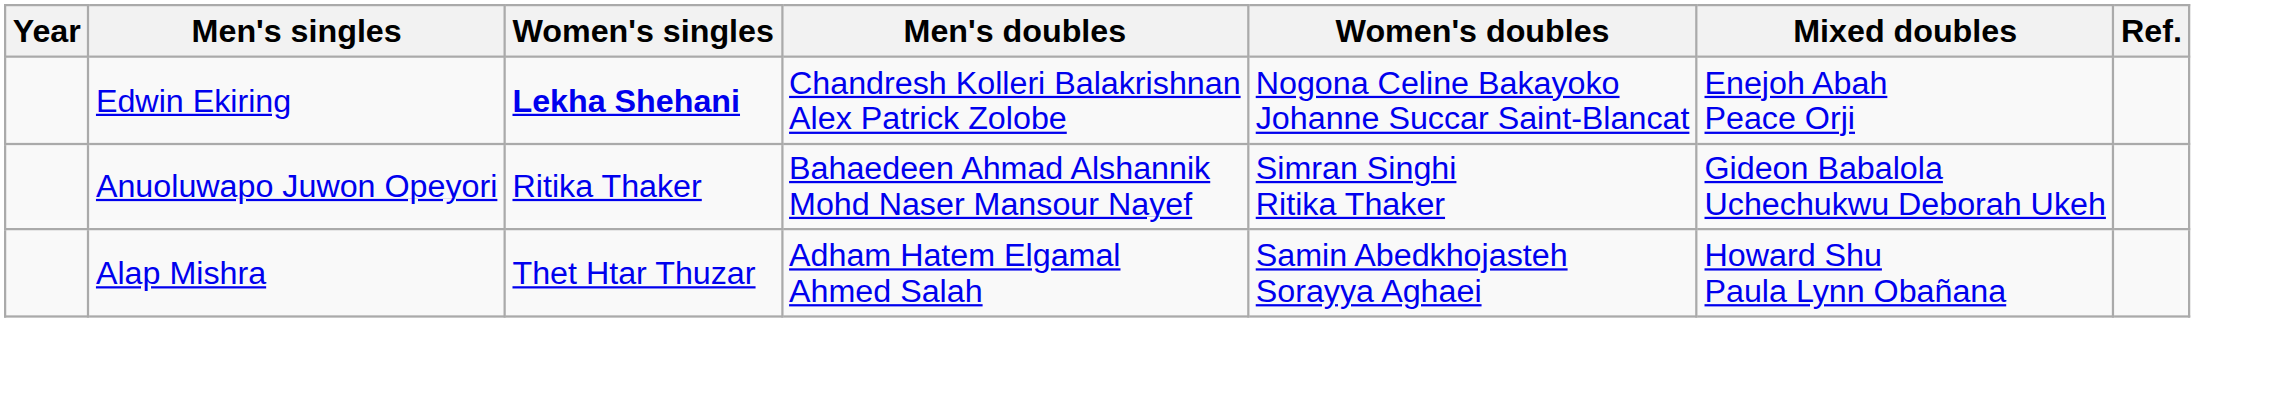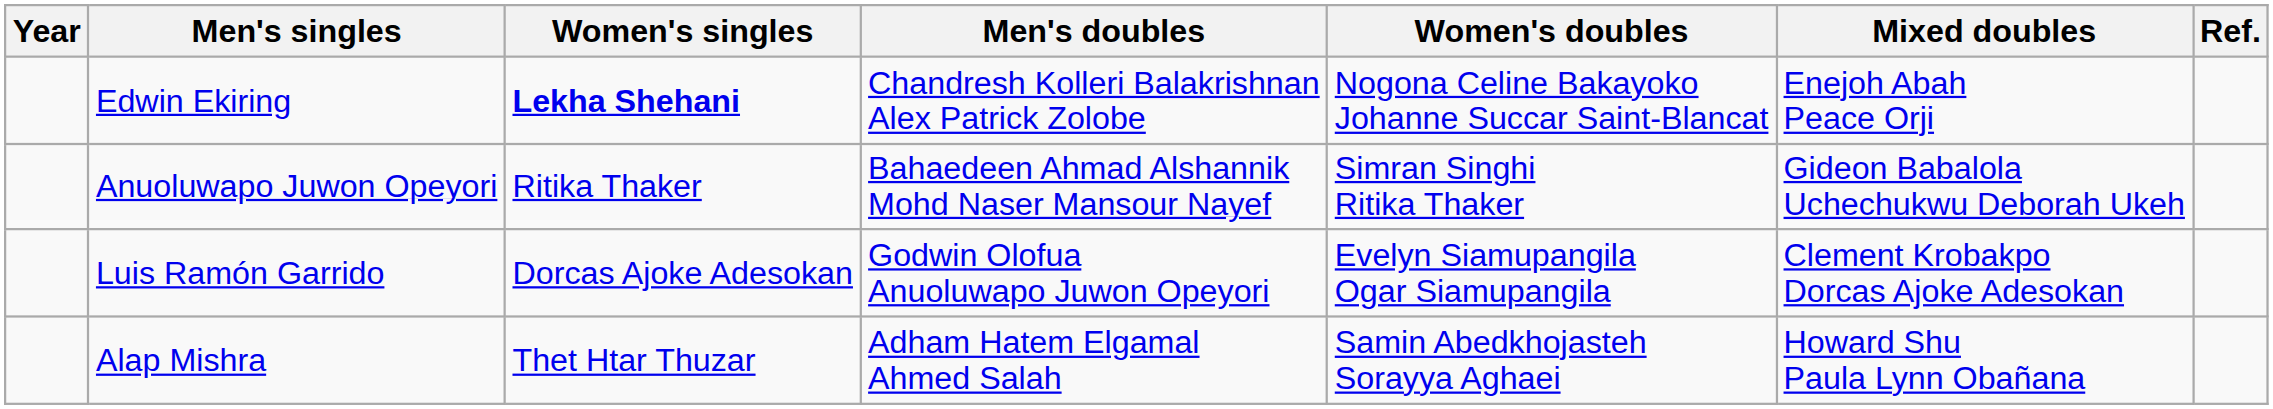+ row: Luis Ramón Garrido | Dorcas Ajoke Adesokan | Godwin Olofua Anuoluwapo Juwon Opeyori | Evelyn Siamupangila Ogar Siamupangila | Clement Krobakpo Dorcas Ajoke Adesokan
